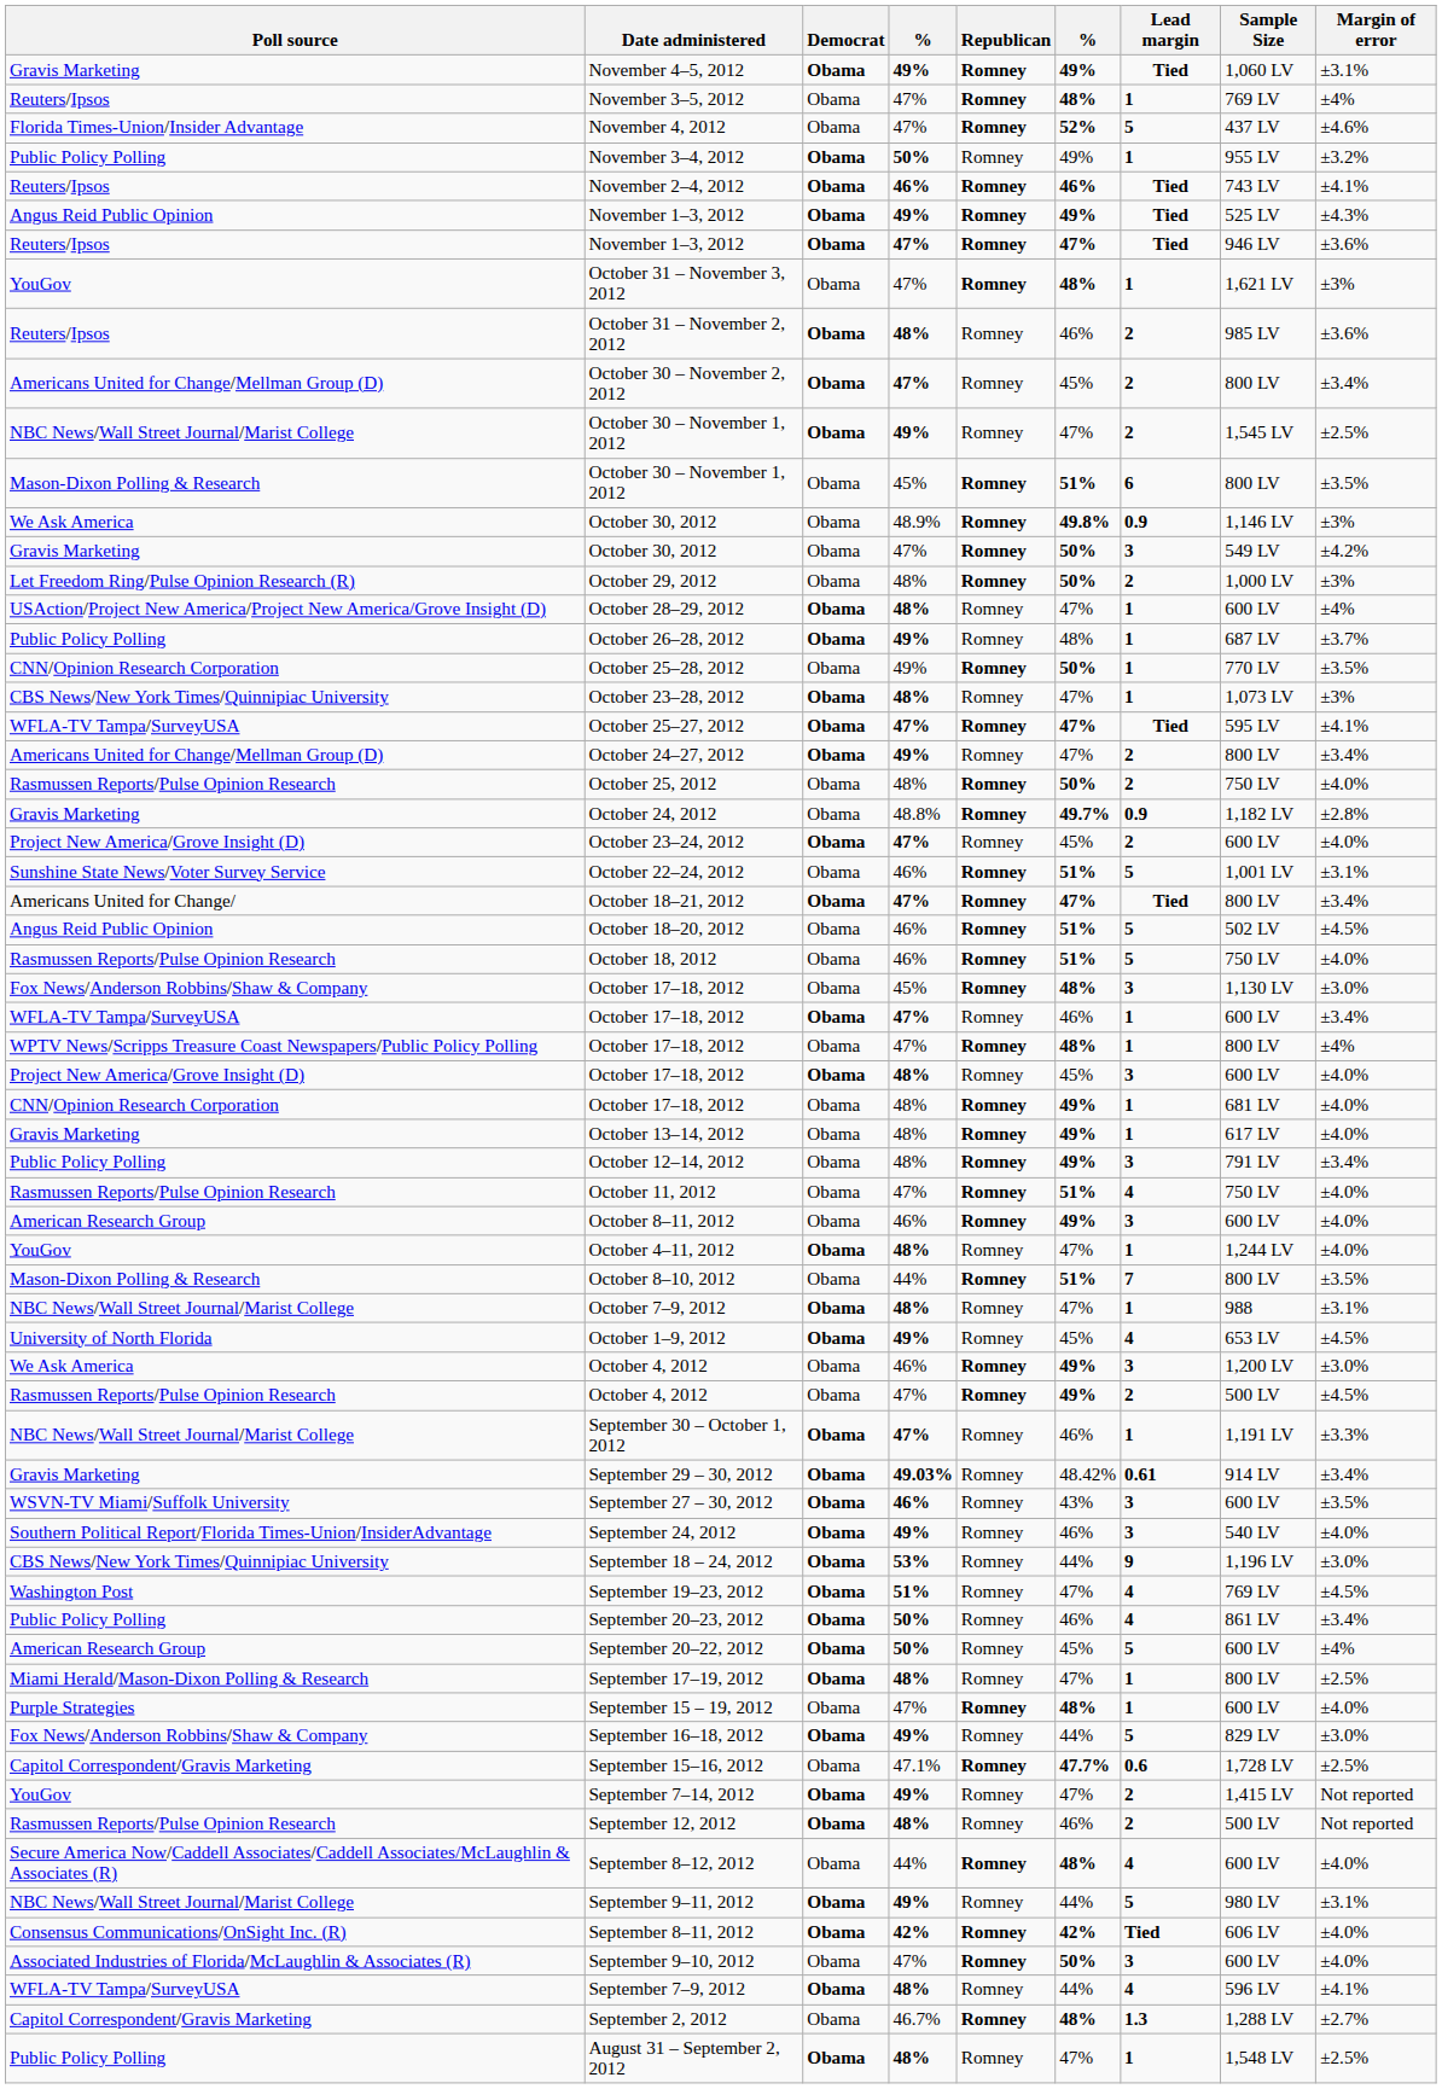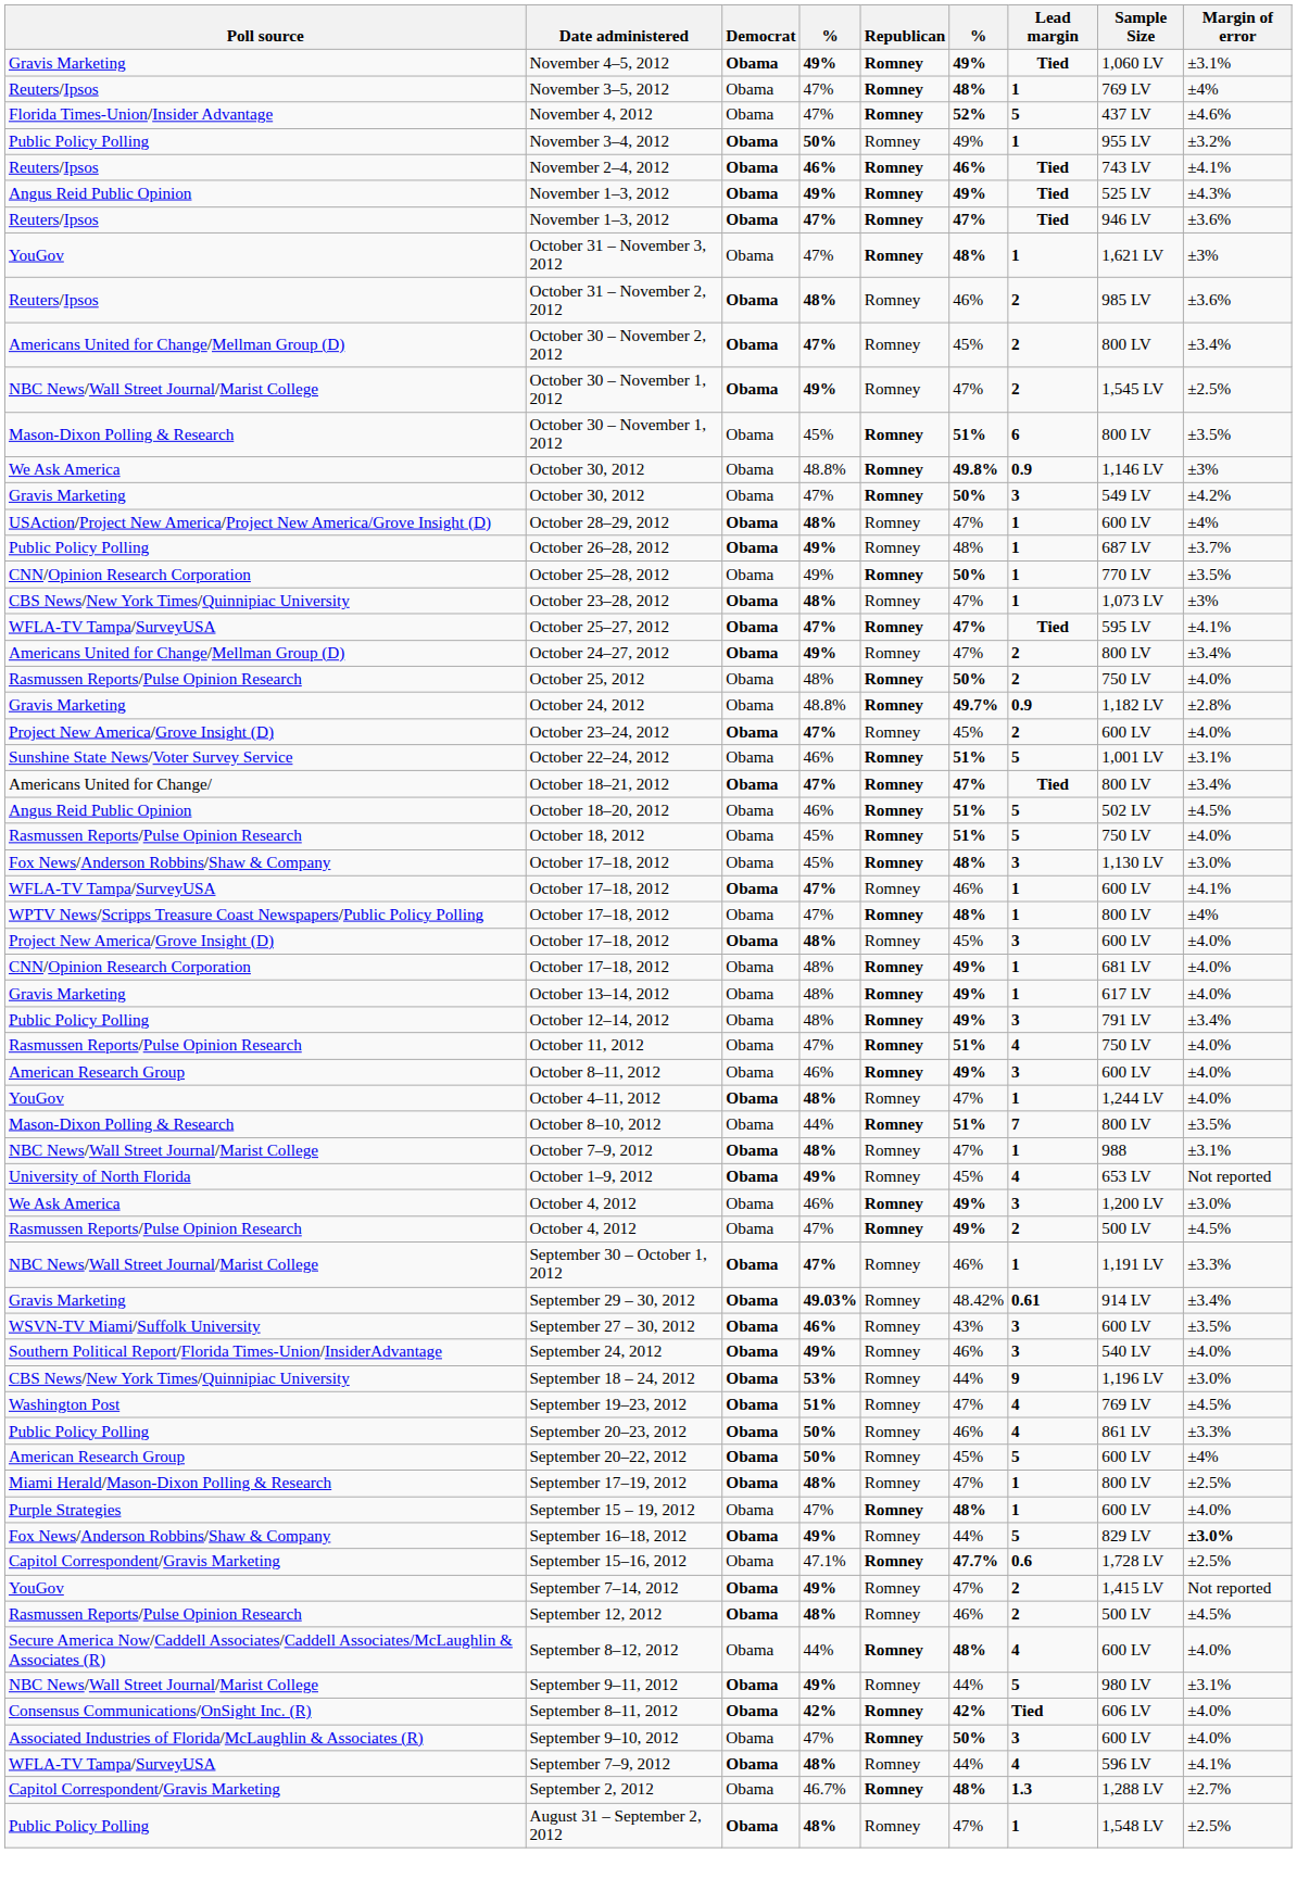We Ask America / October 30, 2012 | column 4: 48.9% -> 48.8%
- row: Let Freedom Ring/Pulse Opinion Research (R) | October 29, 2012 | Obama | 48% | Romney | 50% | 2 | 1,000 LV | ±3%
October 18, 2012 | column 4: 46% -> 45%
WFLA-TV Tampa/SurveyUSA / October 17–18, 2012 | Margin of error: ±3.4% -> ±4.1%
October 1–9, 2012 | Margin of error: ±4.5% -> Not reported
September 20–23, 2012 | Margin of error: ±3.4% -> ±3.3%
September 16–18, 2012 | Margin of error: normal -> bold
September 12, 2012 | Margin of error: Not reported -> ±4.5%
